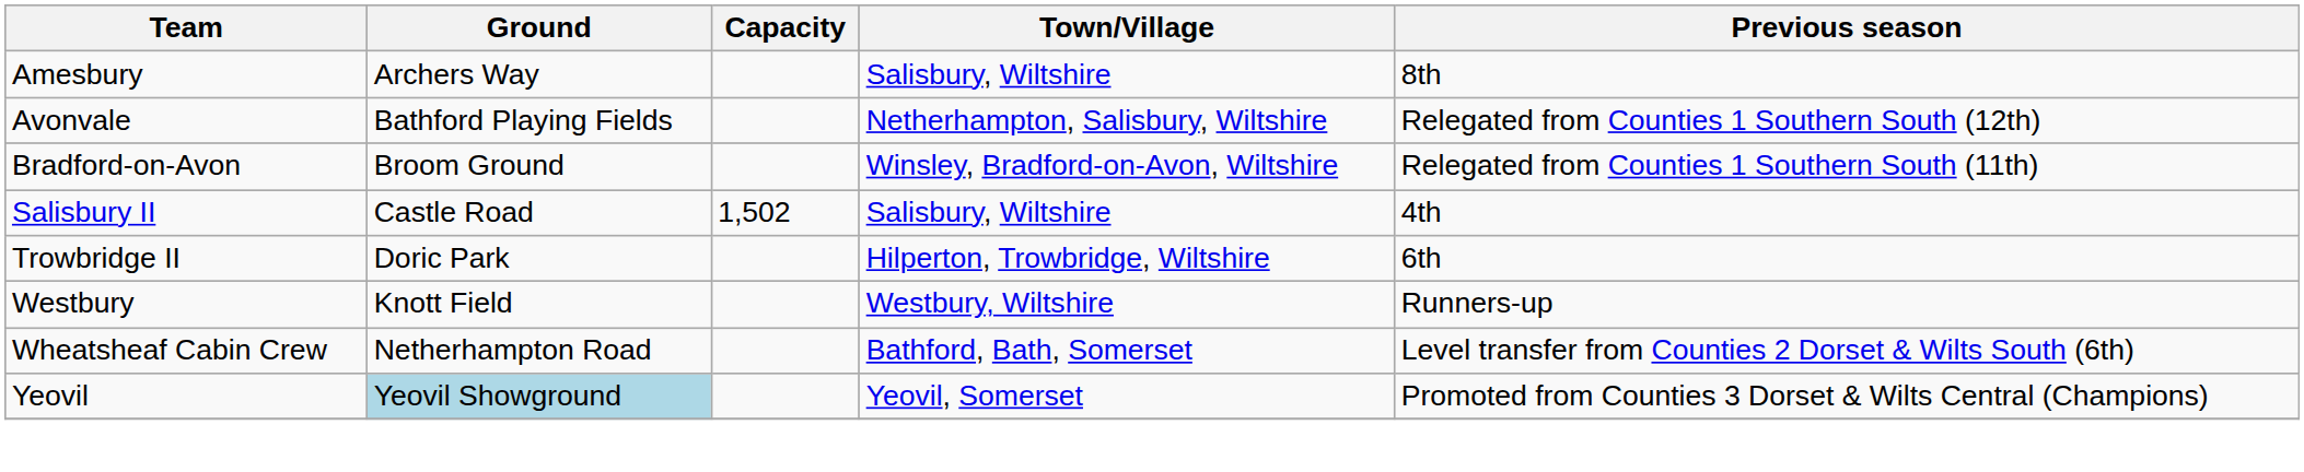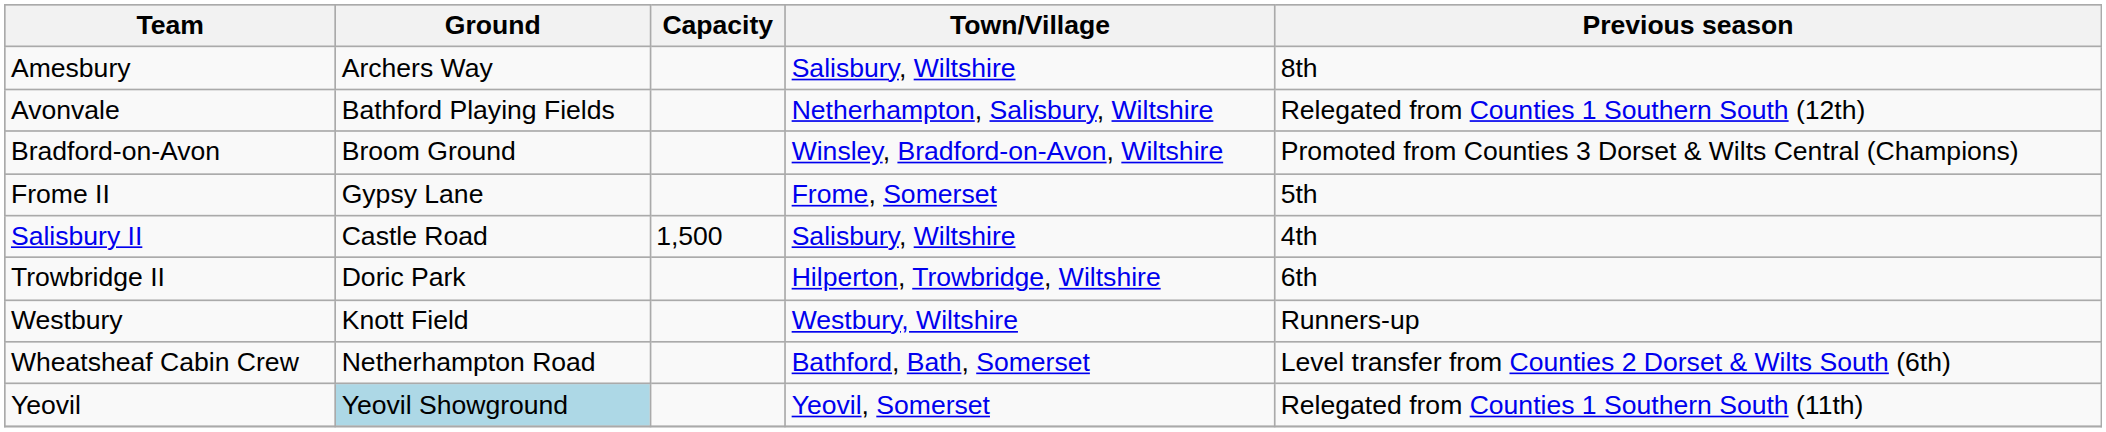Bradford-on-Avon | Previous season: Relegated from Counties 1 Southern South (11th) -> Promoted from Counties 3 Dorset & Wilts Central (Champions)
+ row: Frome II | Gypsy Lane | Frome, Somerset | 5th
Salisbury II | Capacity: 1,502 -> 1,500
Yeovil | Previous season: Promoted from Counties 3 Dorset & Wilts Central (Champions) -> Relegated from Counties 1 Southern South (11th)
